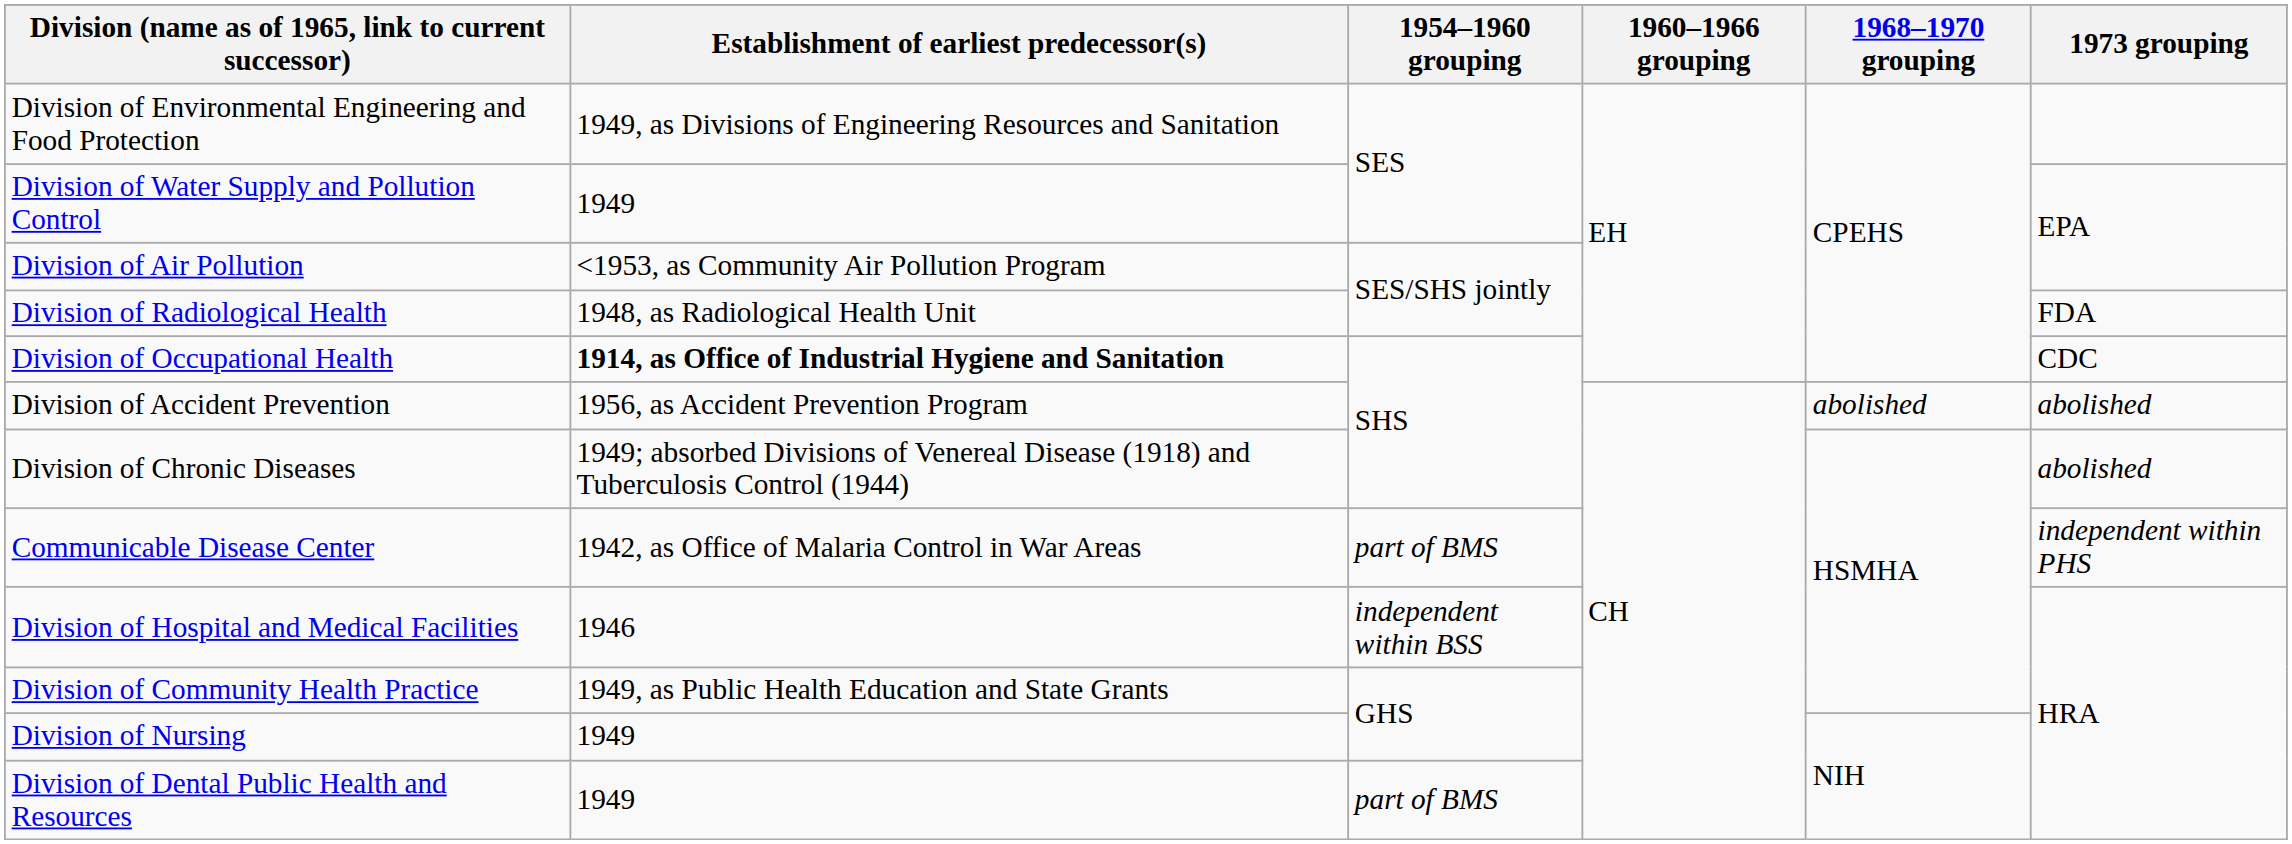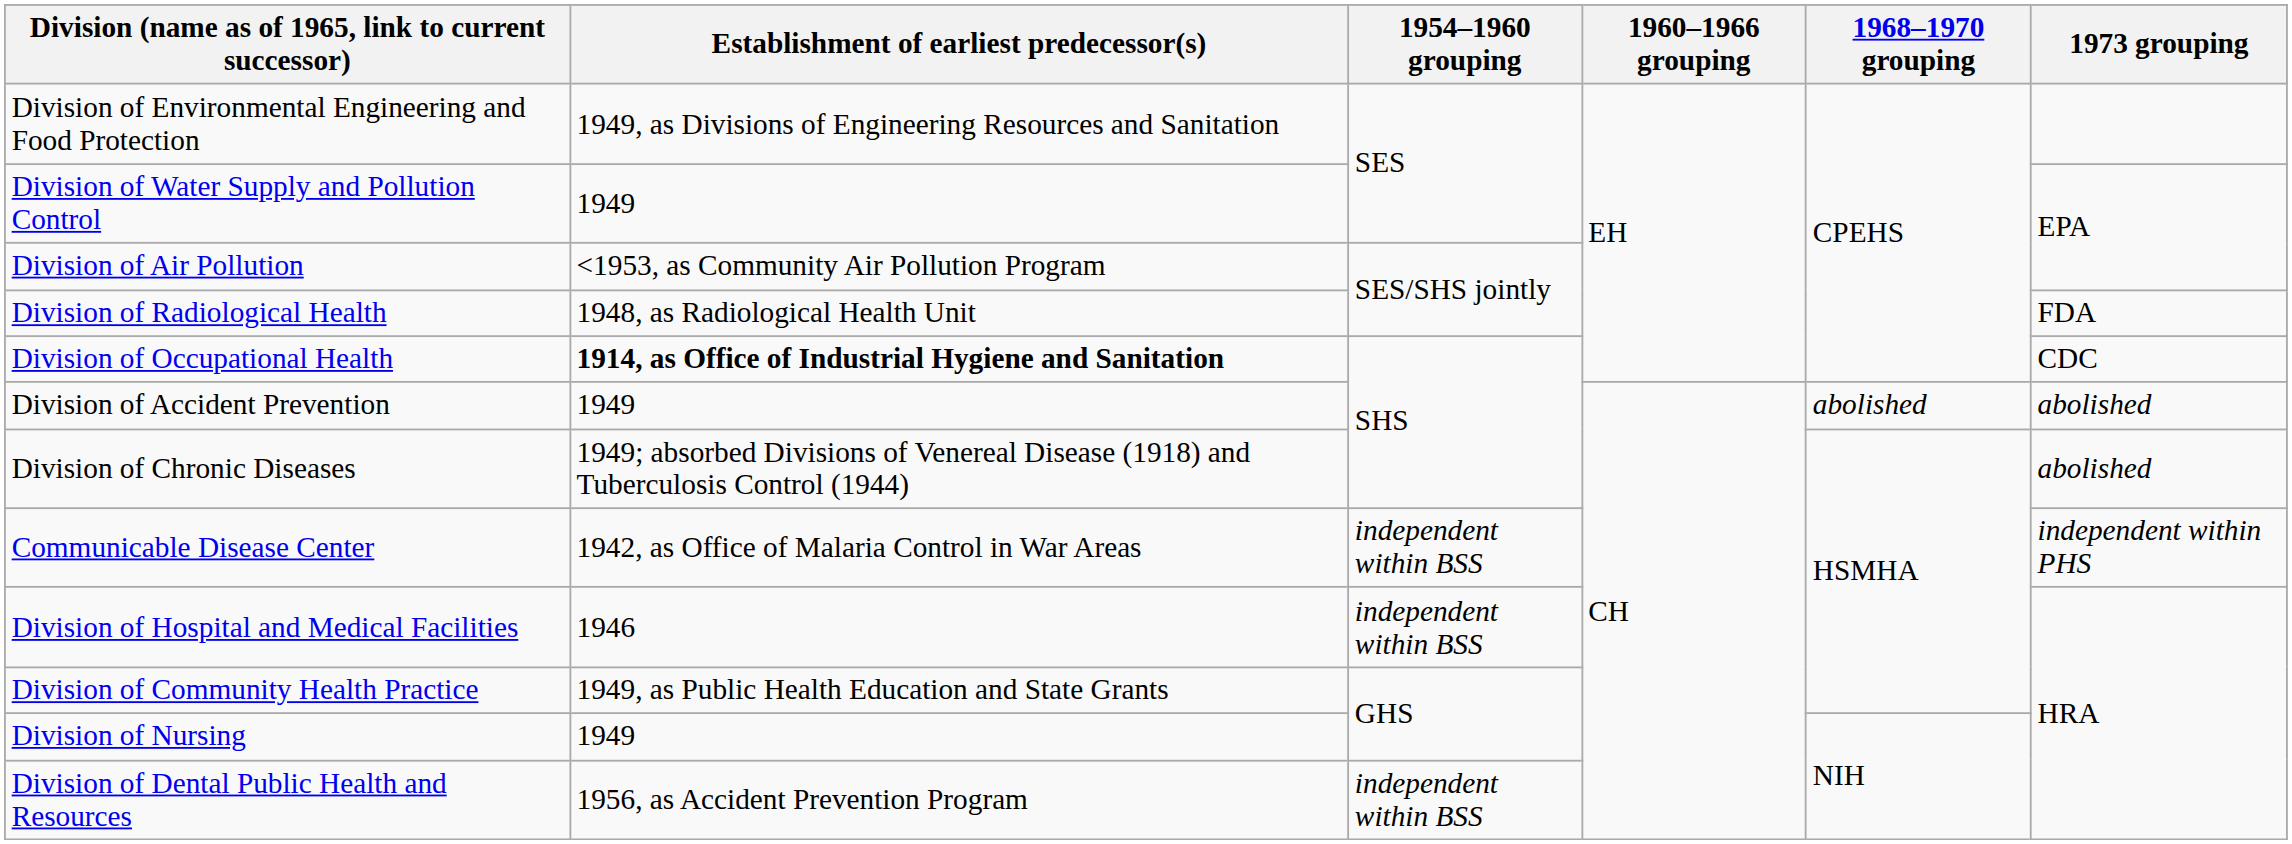Division of Accident Prevention | Establishment of earliest predecessor(s): 1956, as Accident Prevention Program -> 1949
Communicable Disease Center | 1954–1960 grouping: part of BMS -> independent within BSS
Division of Dental Public Health and Resources | Establishment of earliest predecessor(s): 1949 -> 1956, as Accident Prevention Program
Division of Dental Public Health and Resources | 1954–1960 grouping: part of BMS -> independent within BSS
